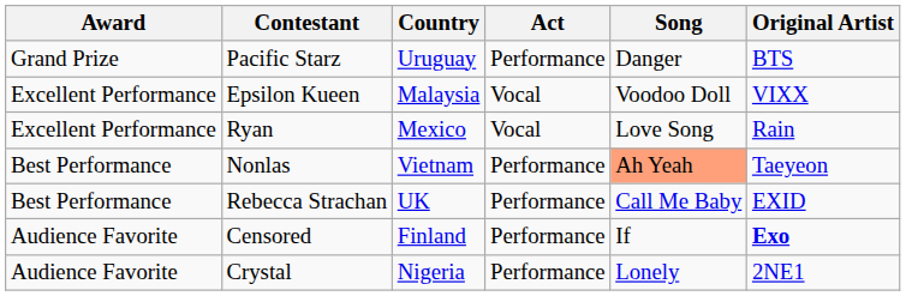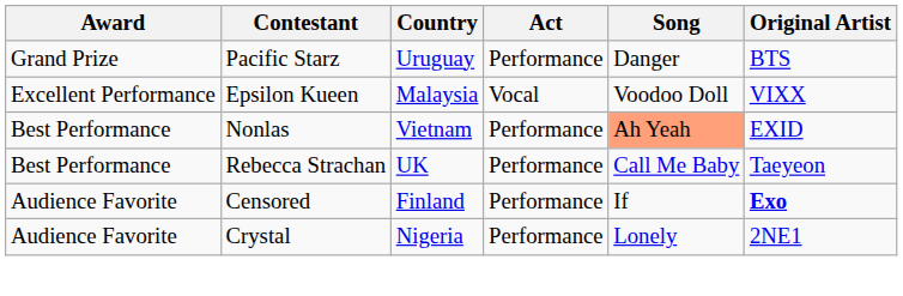- row: Excellent Performance | Ryan | Mexico | Vocal | Love Song | Rain
Nonlas | Original Artist: Taeyeon -> EXID
Rebecca Strachan | Original Artist: EXID -> Taeyeon
